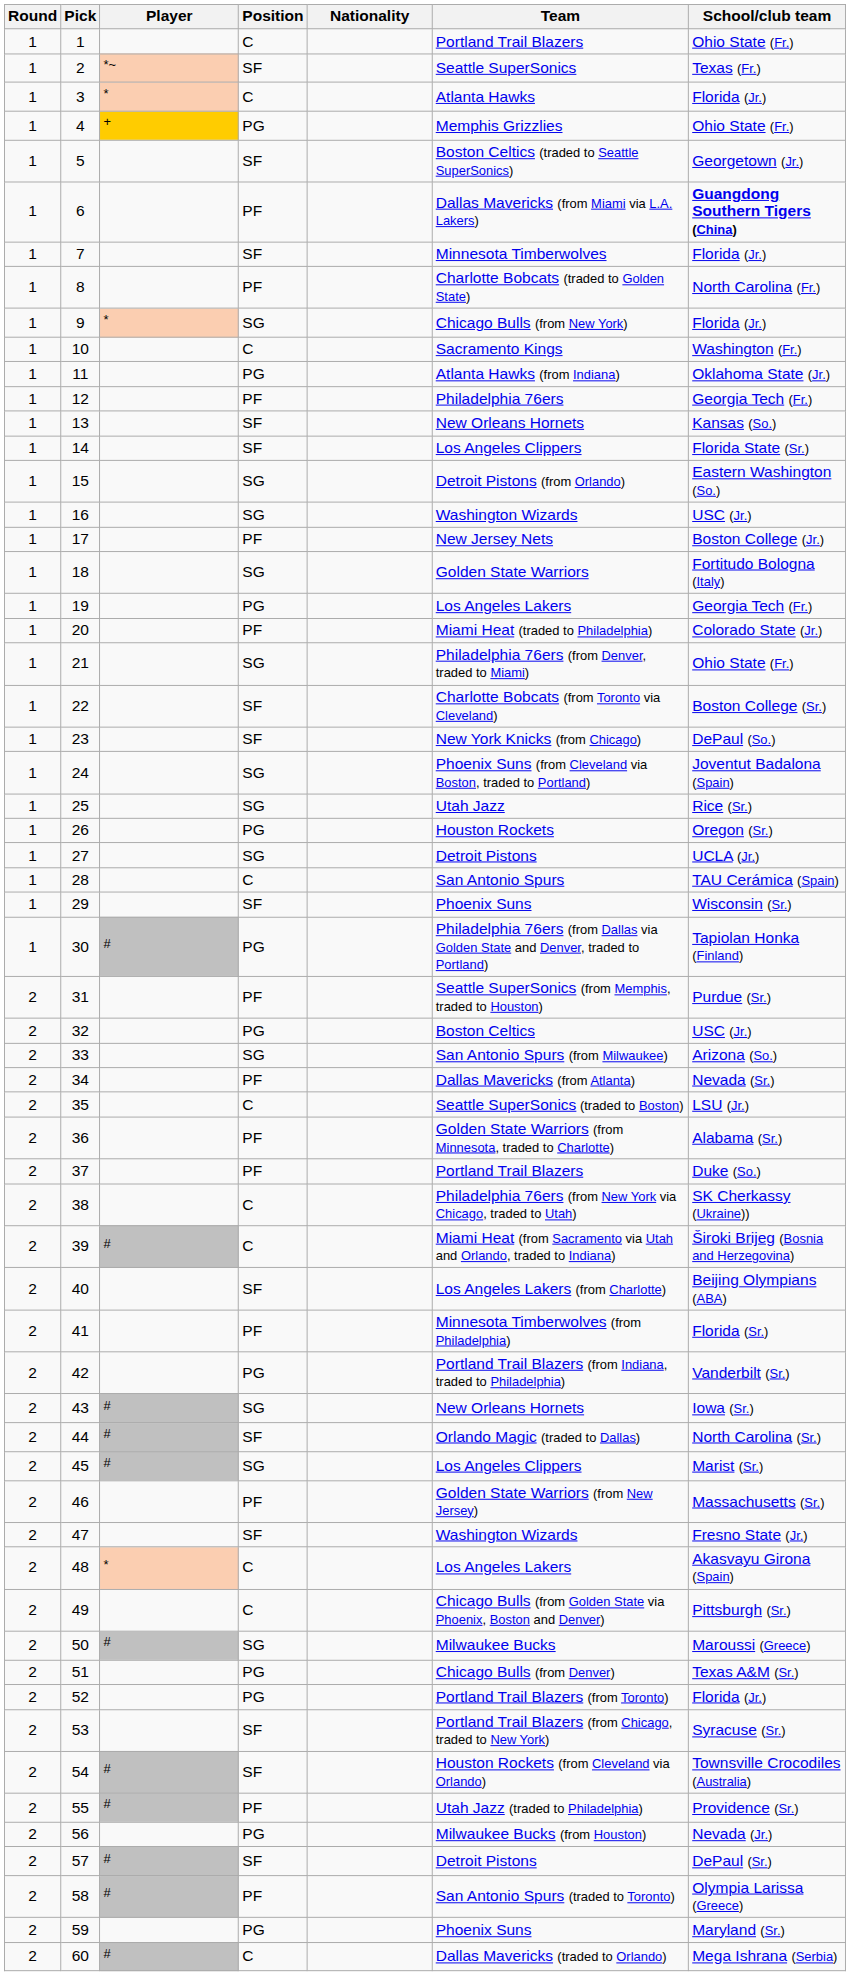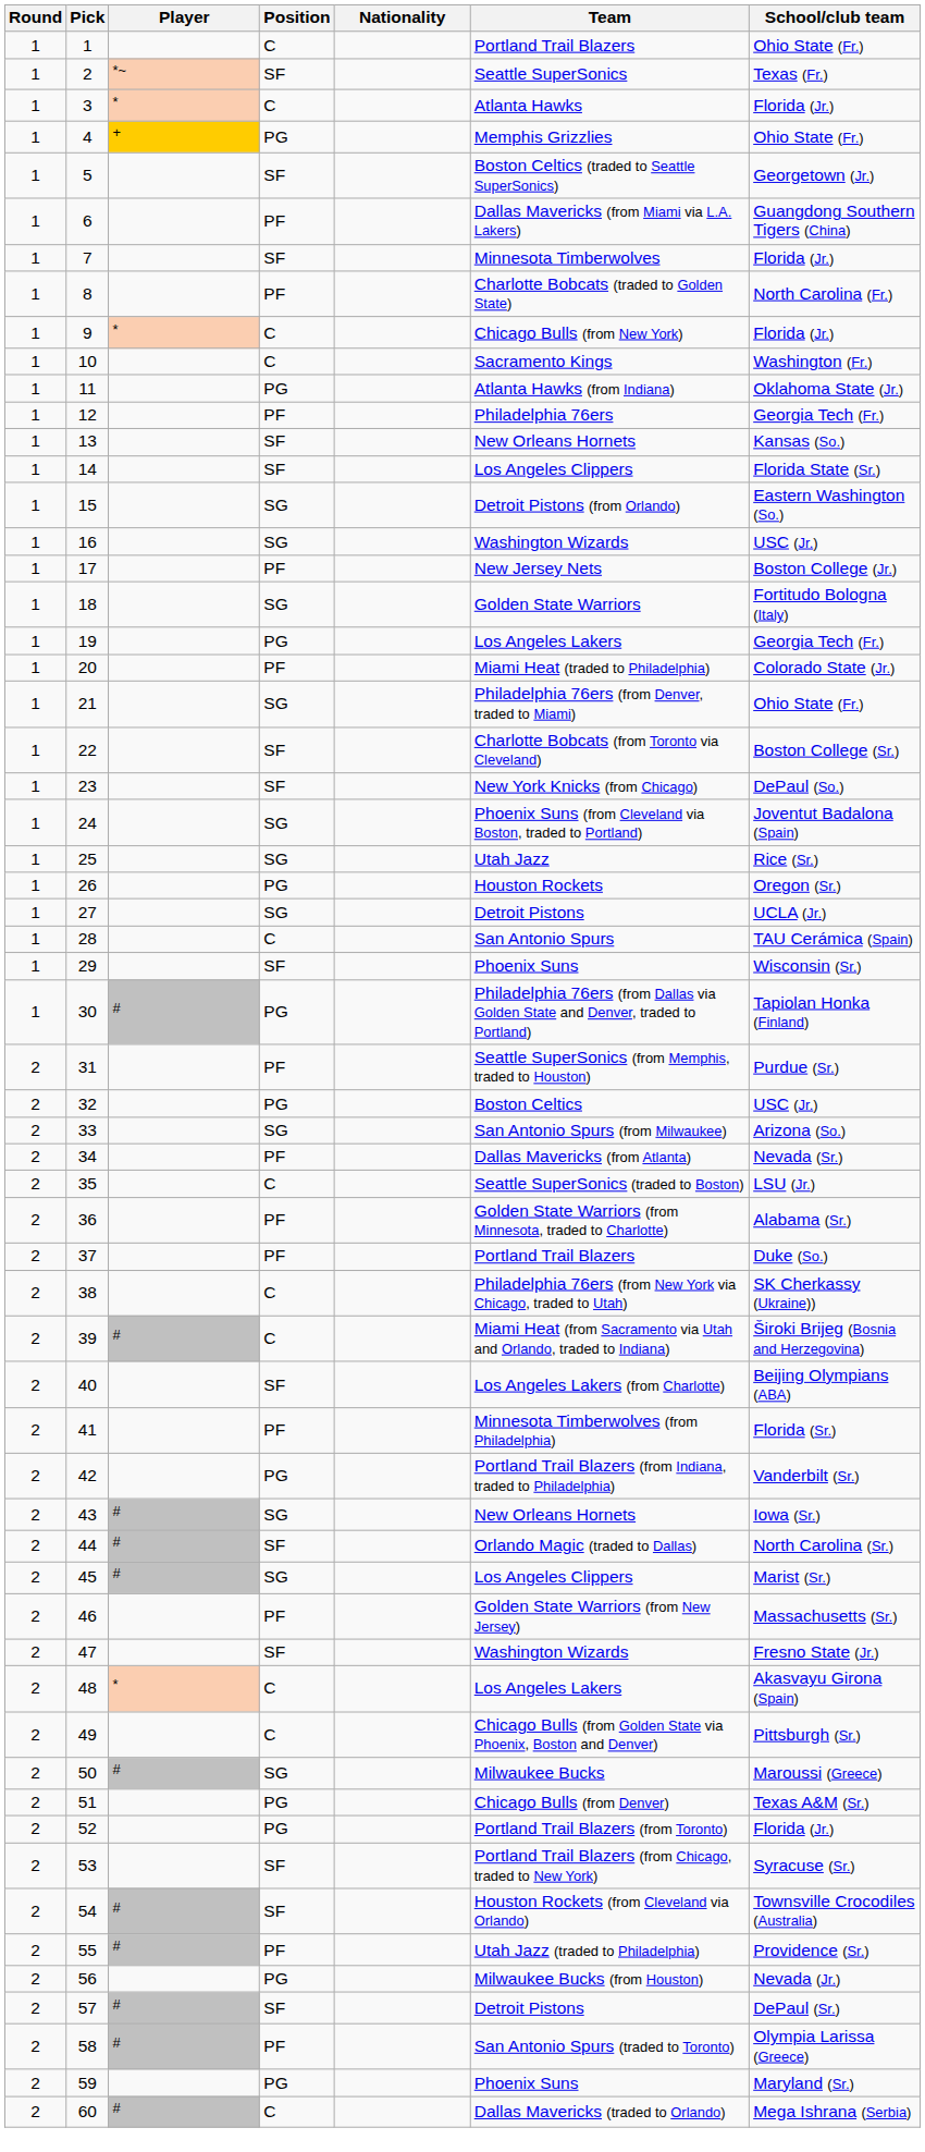6 | School/club team: bold -> normal
9 | Position: SG -> C
